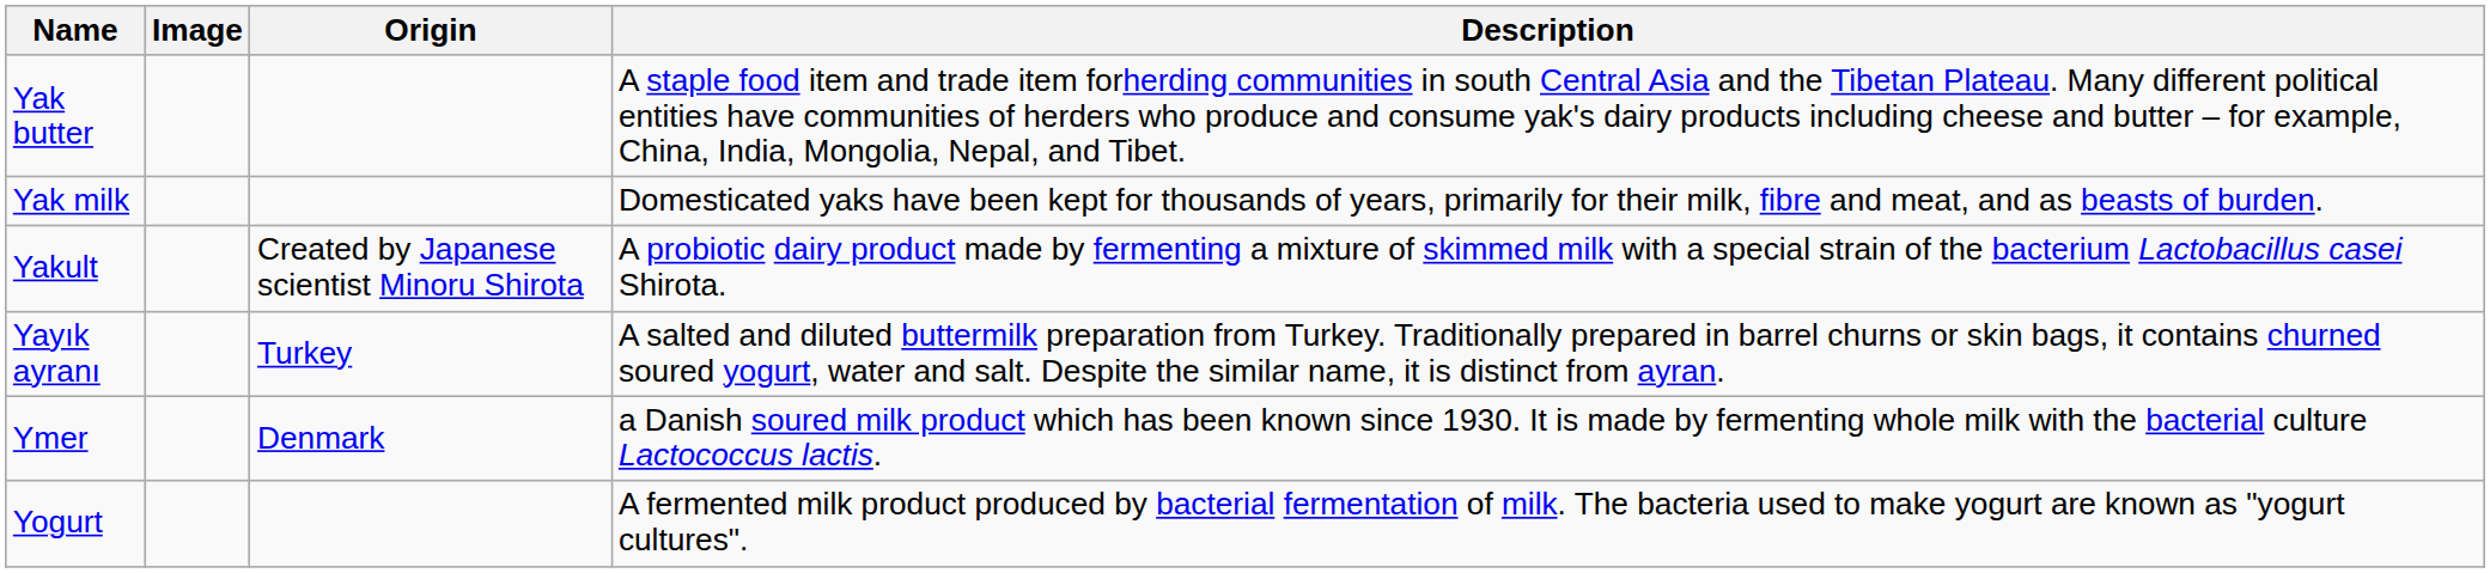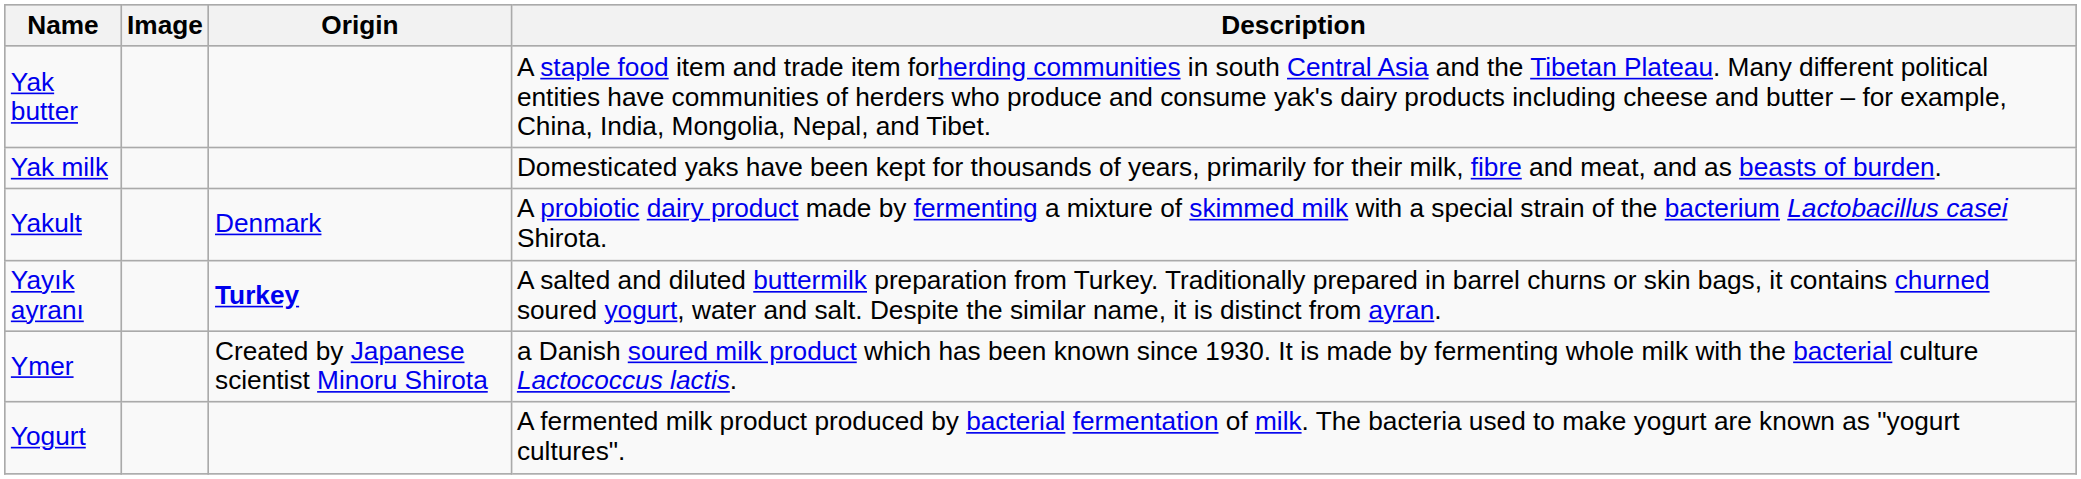Yakult | Origin: Created by Japanese scientist Minoru Shirota -> Denmark
Yayık ayranı | Origin: normal -> bold
Ymer | Origin: Denmark -> Created by Japanese scientist Minoru Shirota
